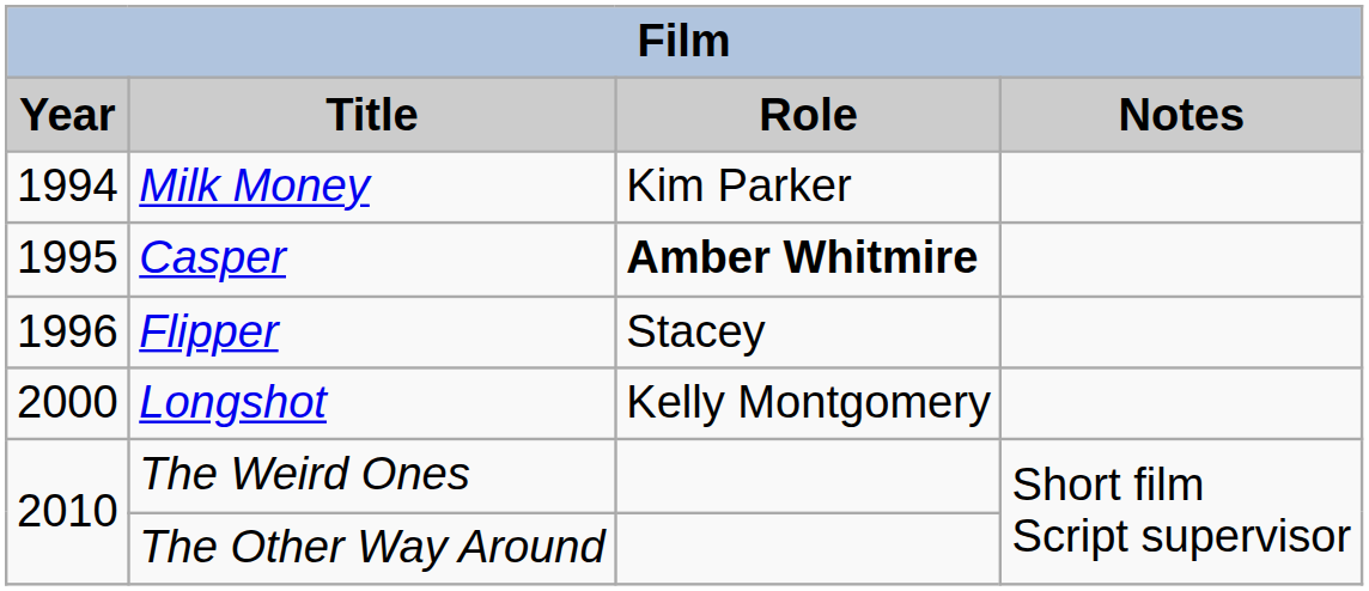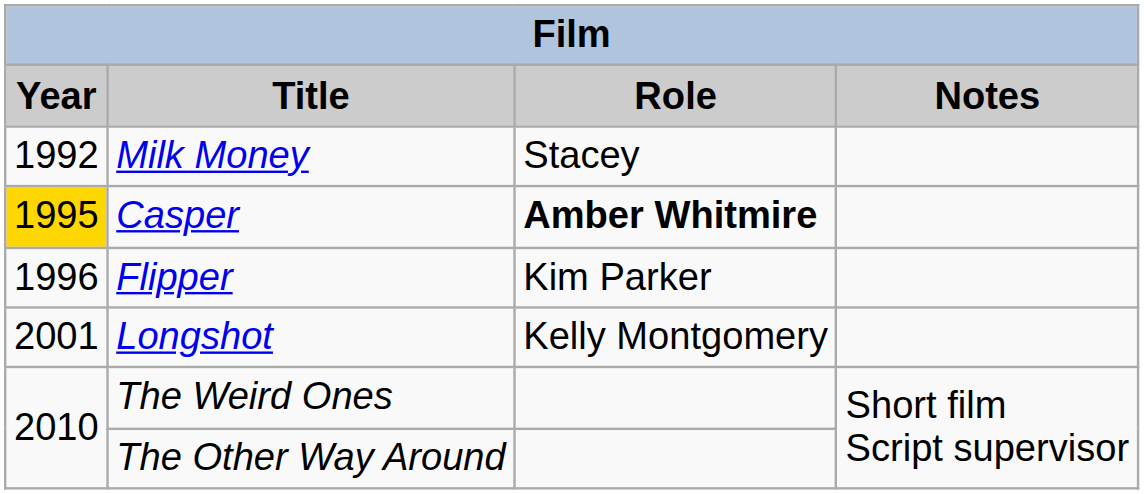Milk Money | Year: 1994 -> 1992
Milk Money | Role: Kim Parker -> Stacey
Casper | Year: no background -> gold background
Flipper | Role: Stacey -> Kim Parker
Longshot | Year: 2000 -> 2001
